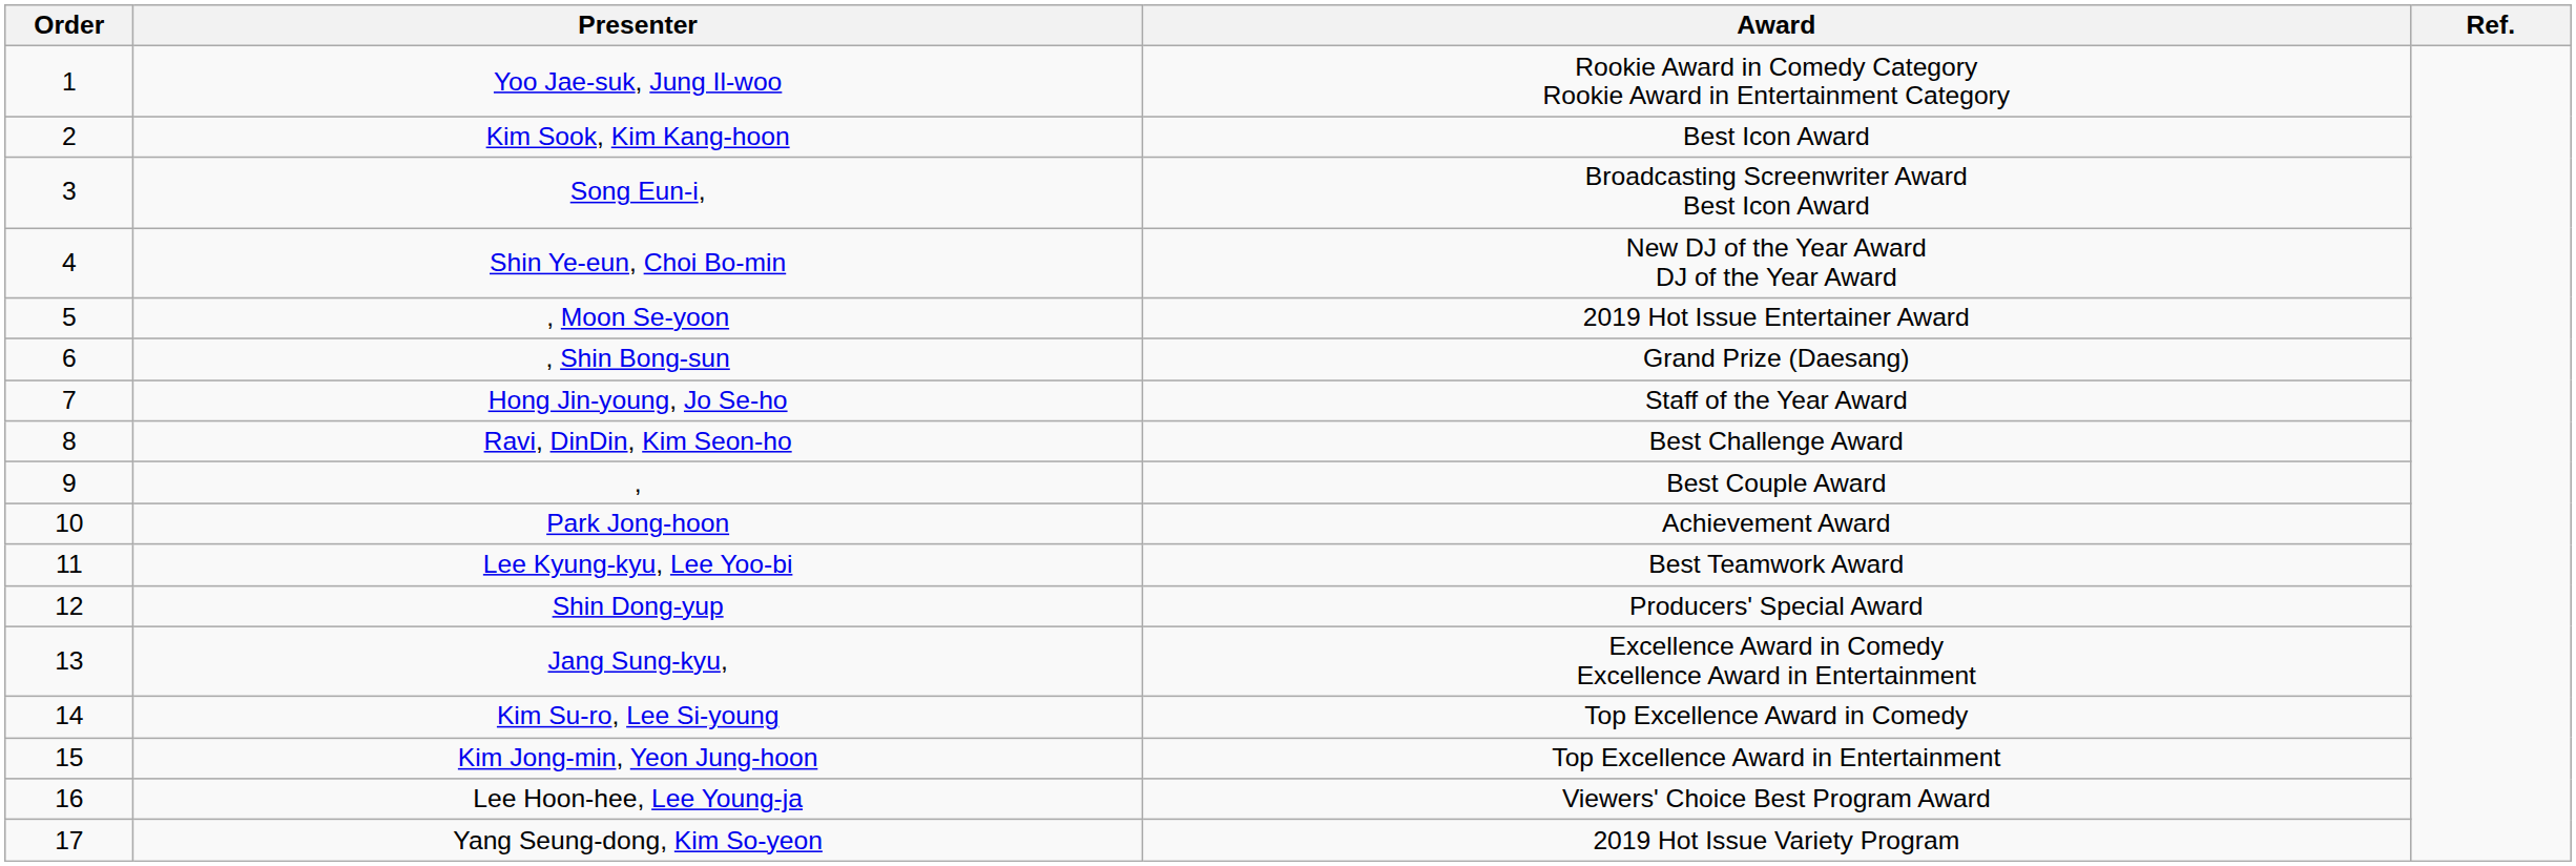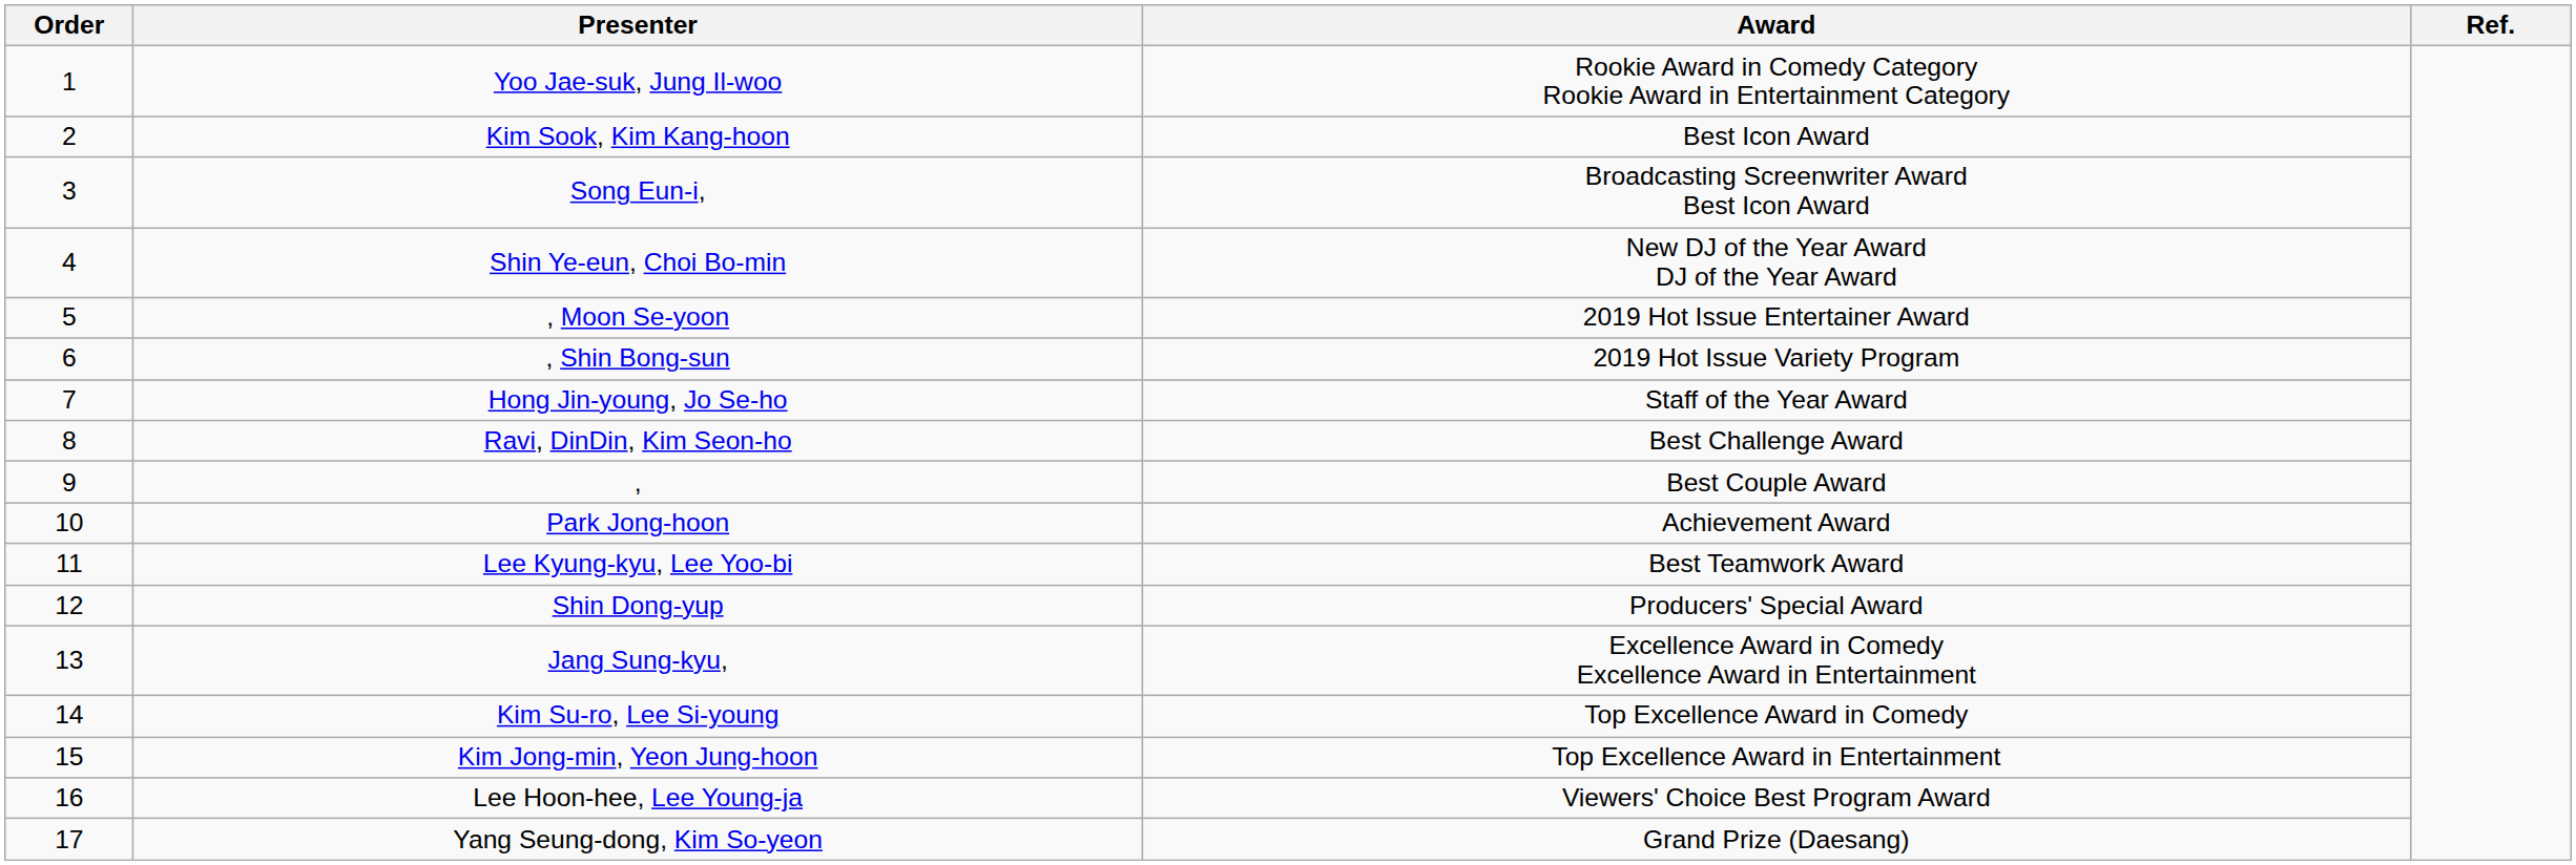, Shin Bong-sun | Award: Grand Prize (Daesang) -> 2019 Hot Issue Variety Program
Yang Seung-dong, Kim So-yeon | Award: 2019 Hot Issue Variety Program -> Grand Prize (Daesang)
